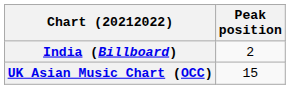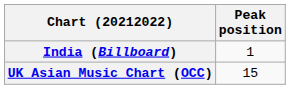India (Billboard) | Peak position: 2 -> 1
